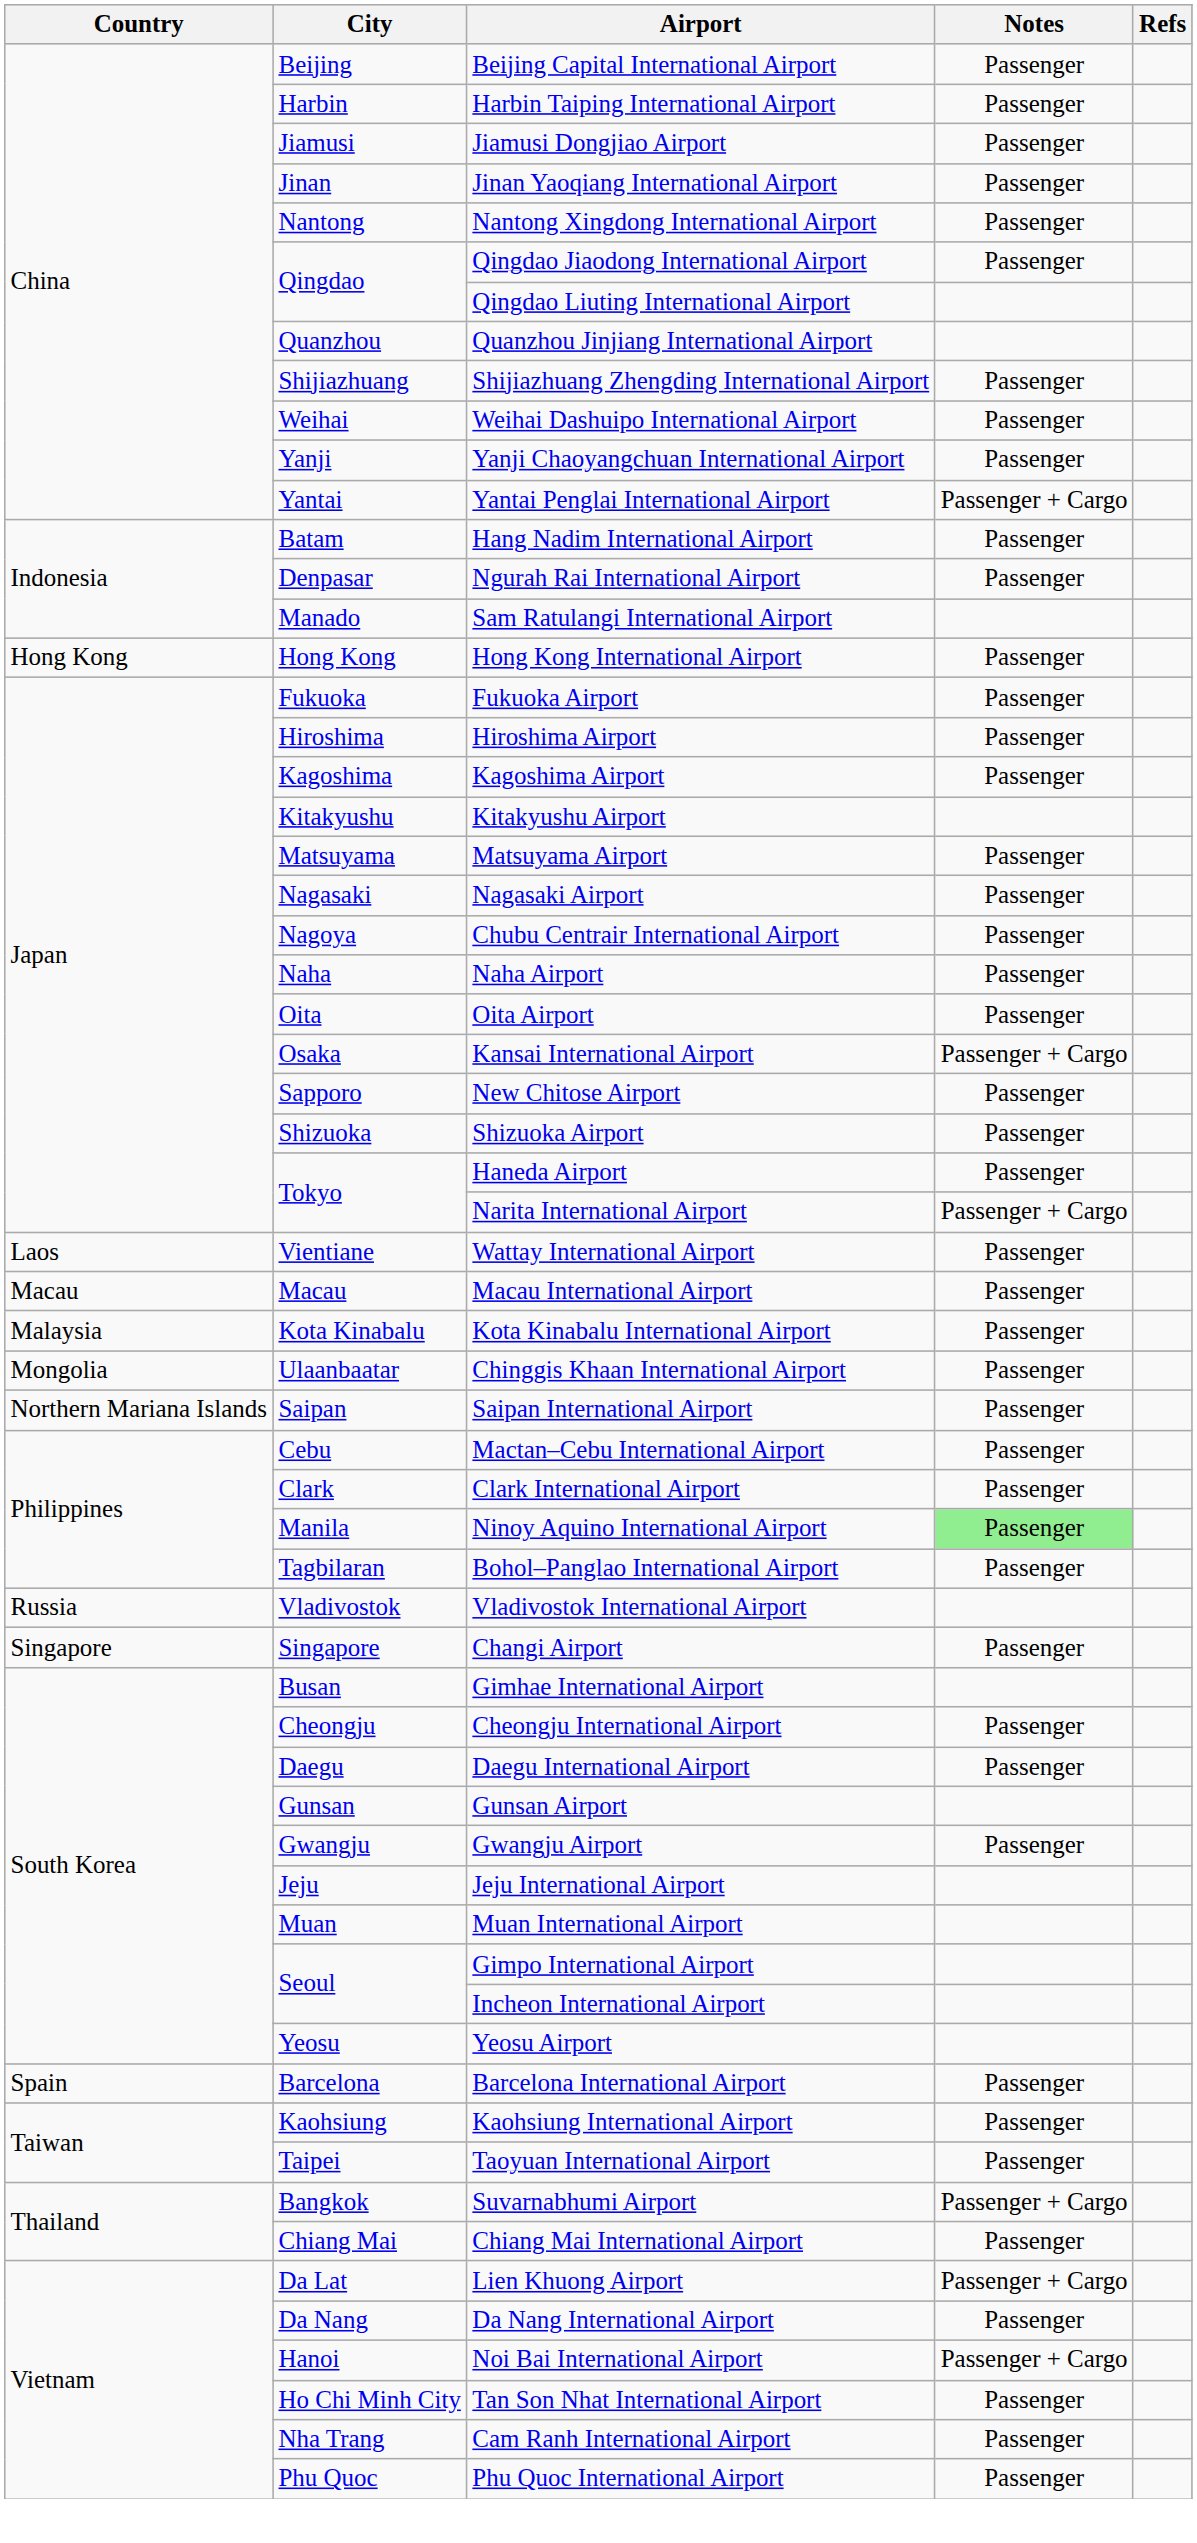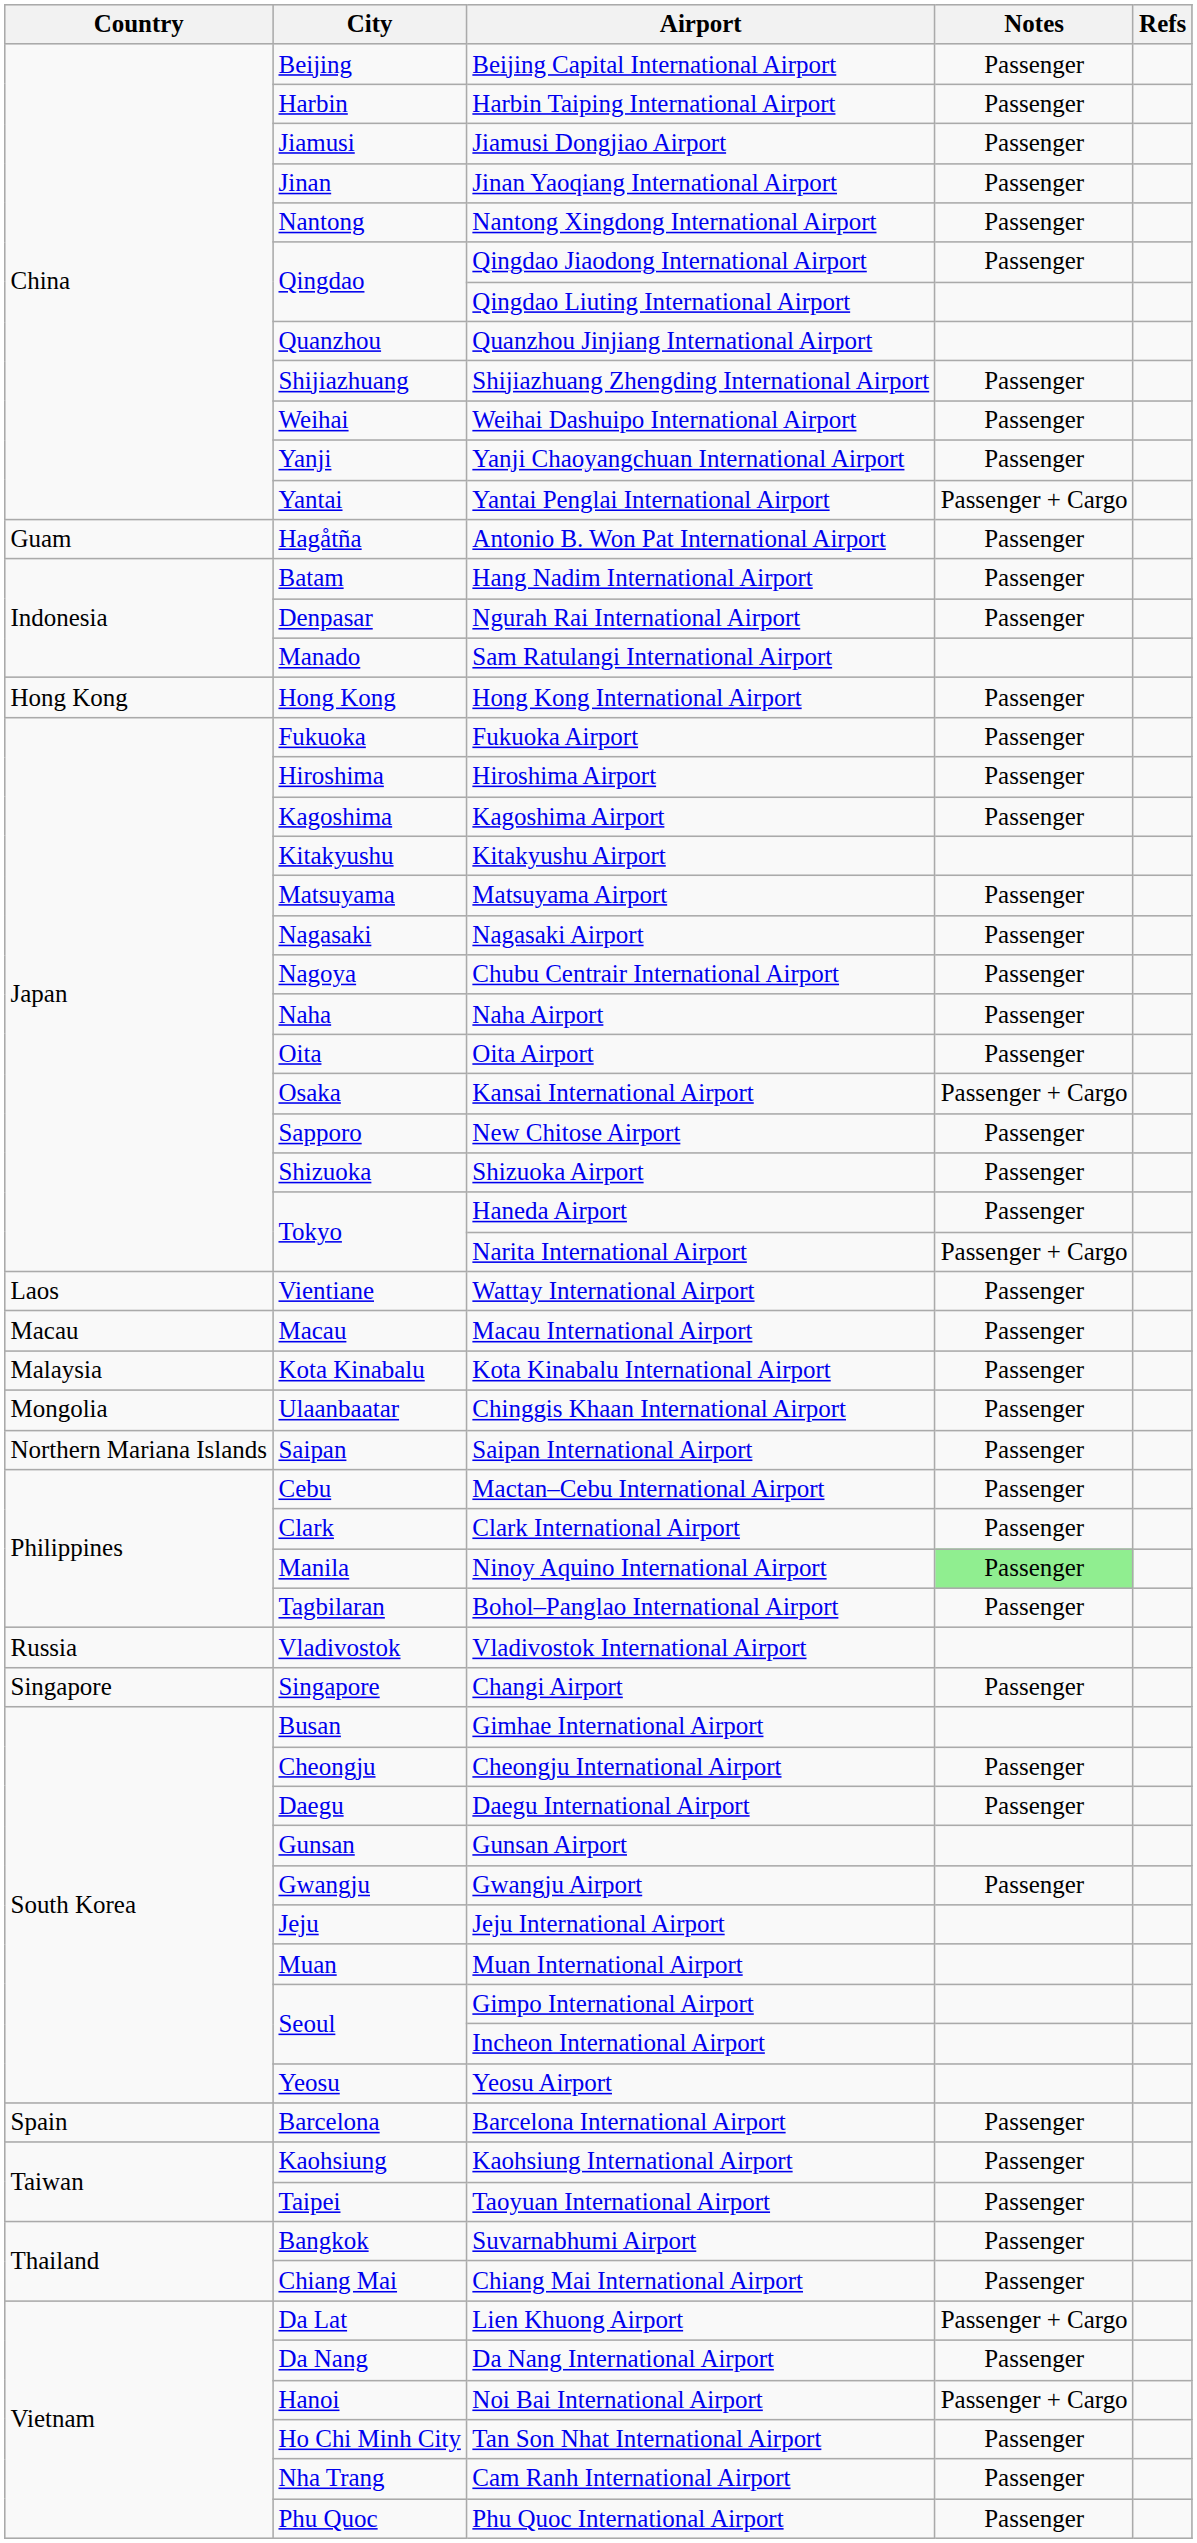+ row: Guam | Hagåtña | Antonio B. Won Pat International Airport | Passenger
Suvarnabhumi Airport | Notes: Passenger + Cargo -> Passenger
